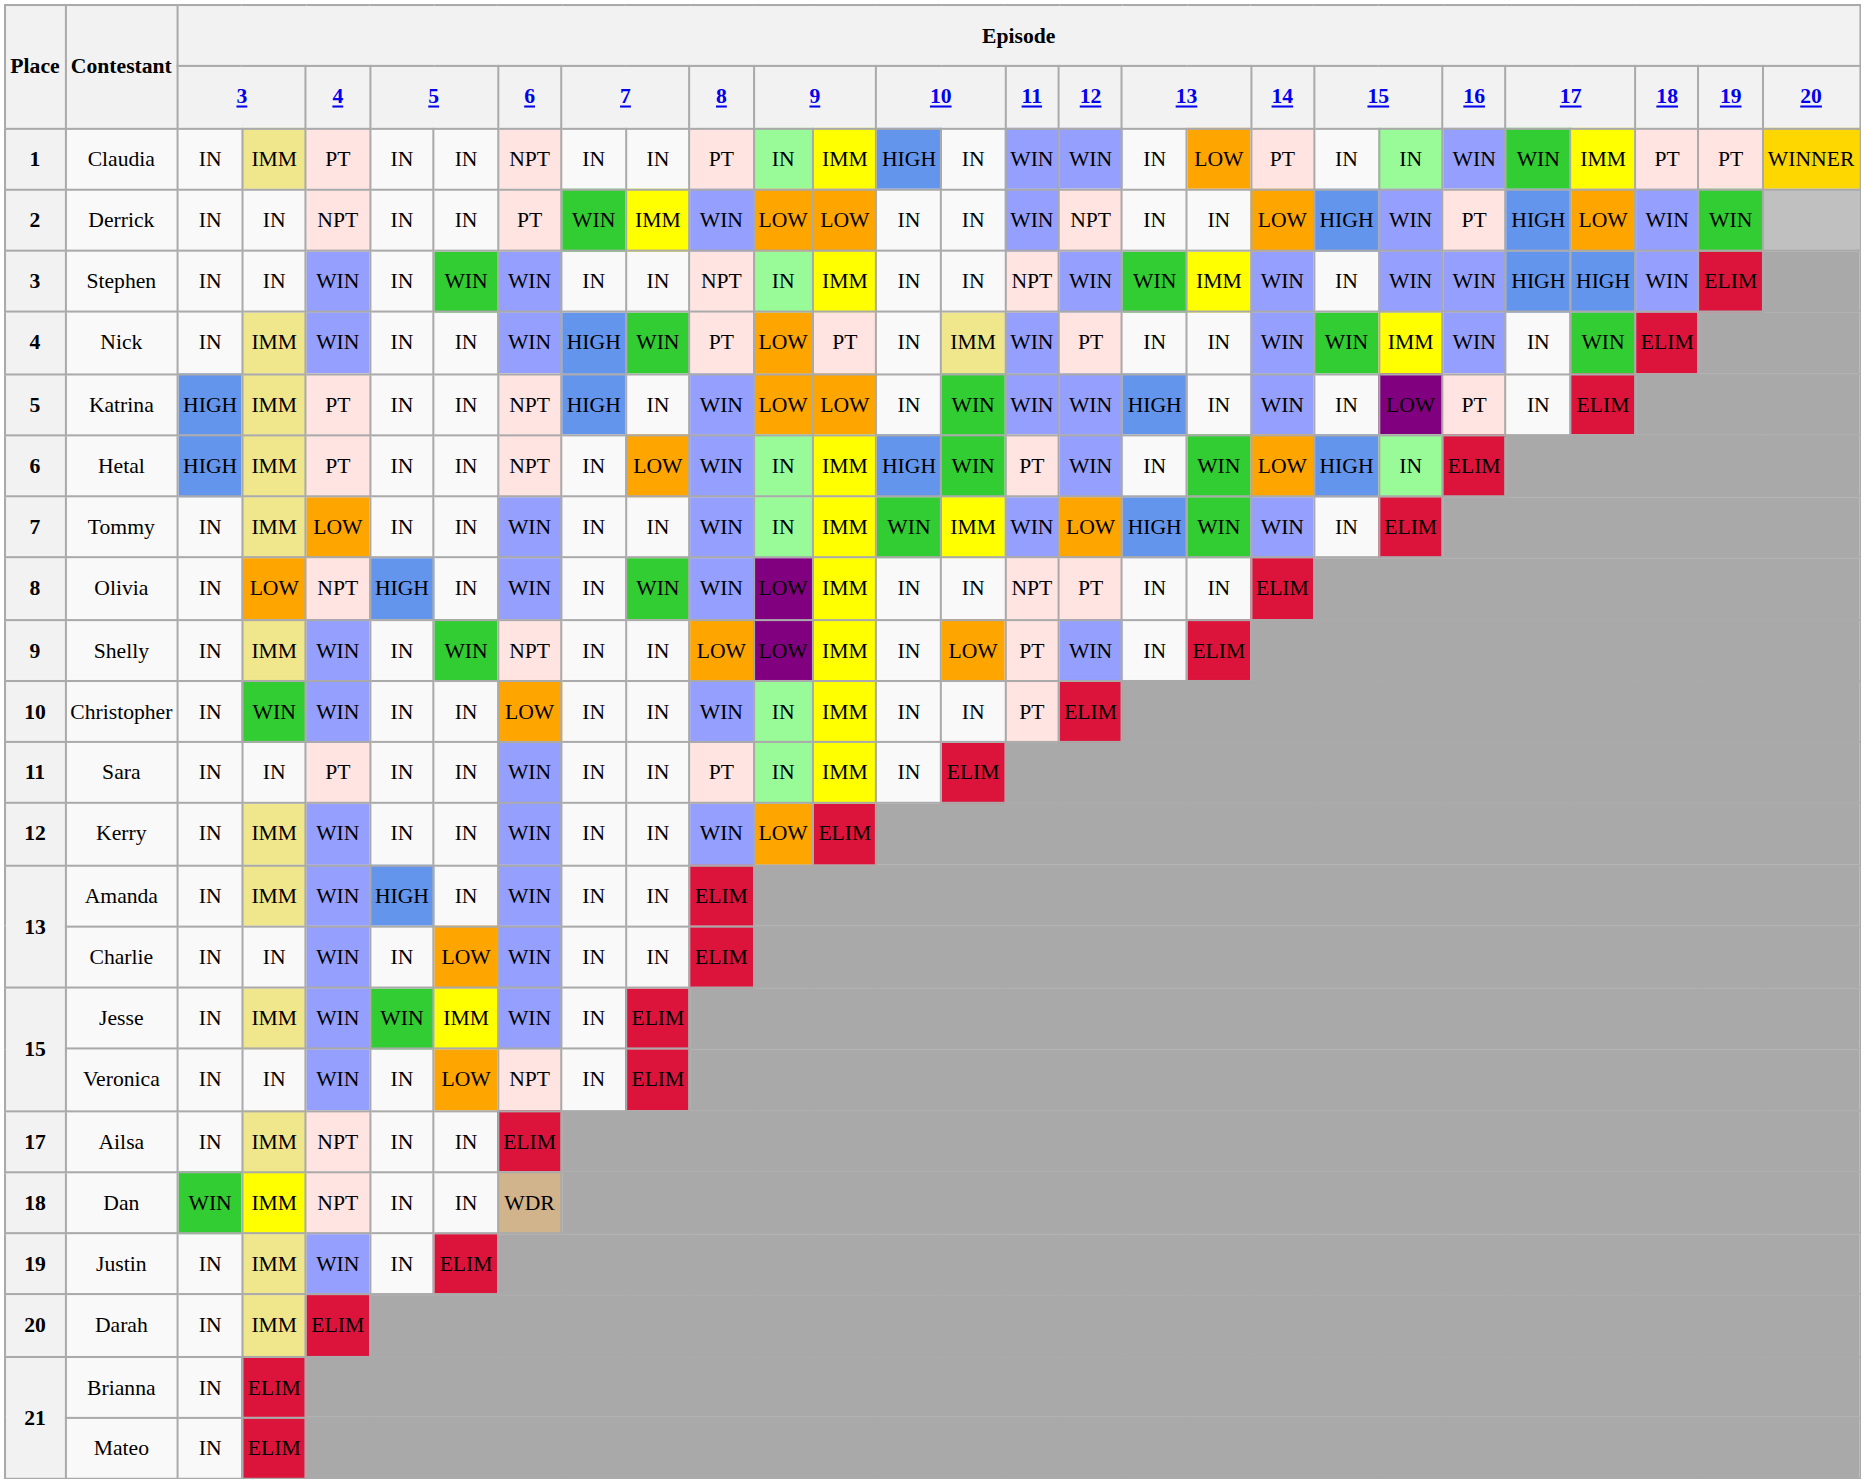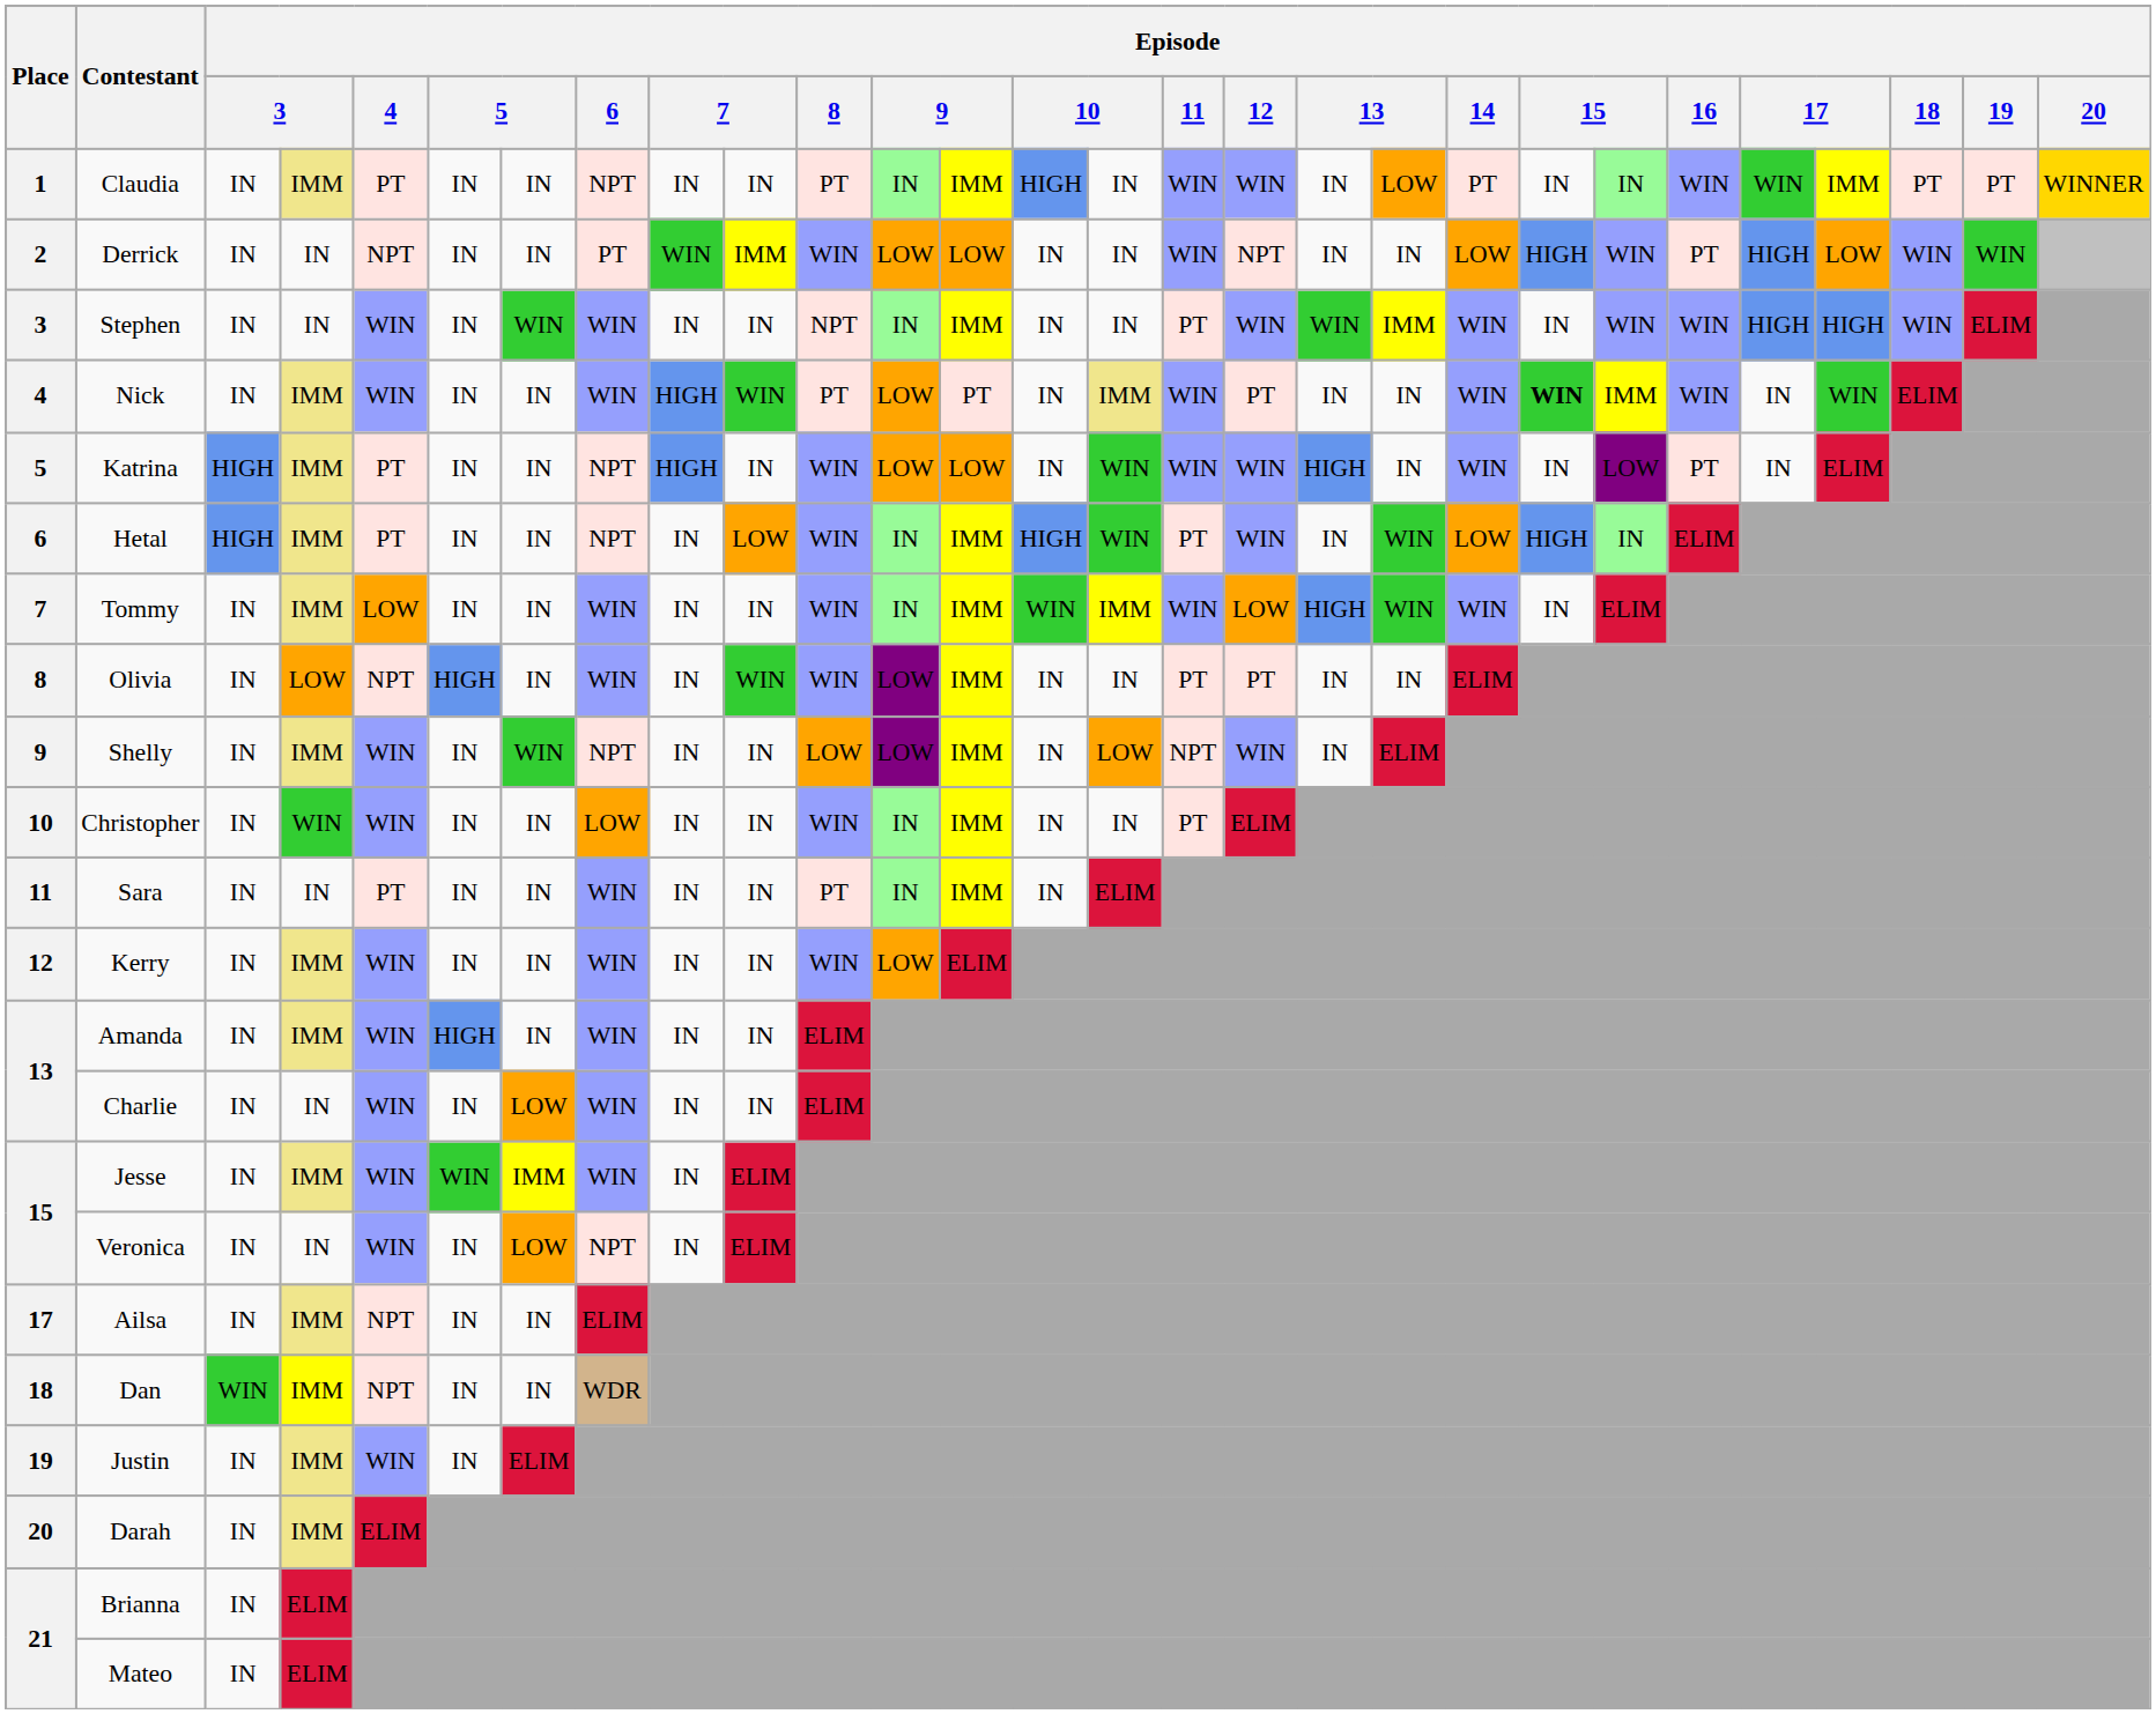Stephen | Episode / 11: NPT -> PT
Nick | column 21: normal -> bold
Olivia | Episode / 11: NPT -> PT
Shelly | Episode / 11: PT -> NPT
